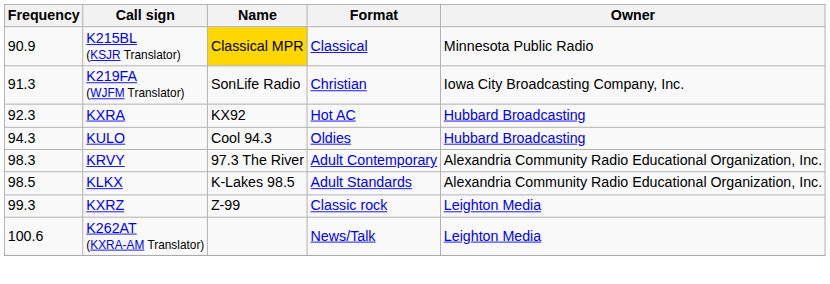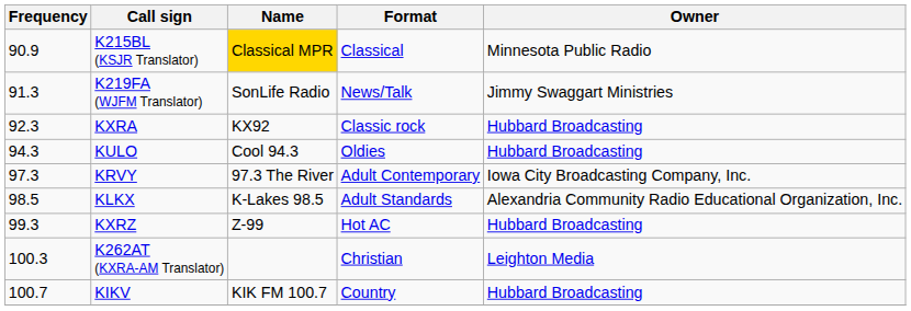K219FA (WJFM Translator) | Format: Christian -> News/Talk
K219FA (WJFM Translator) | Owner: Iowa City Broadcasting Company, Inc. -> Jimmy Swaggart Ministries
KXRA | Format: Hot AC -> Classic rock
KRVY | Frequency: 98.3 -> 97.3
KRVY | Owner: Alexandria Community Radio Educational Organization, Inc. -> Iowa City Broadcasting Company, Inc.
KXRZ | Format: Classic rock -> Hot AC
KXRZ | Owner: Leighton Media -> Hubbard Broadcasting
K262AT (KXRA-AM Translator) | Frequency: 100.6 -> 100.3
K262AT (KXRA-AM Translator) | Format: News/Talk -> Christian
+ row: 100.7 | KIKV | KIK FM 100.7 | Country | Hubbard Broadcasting
